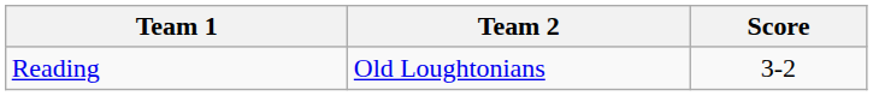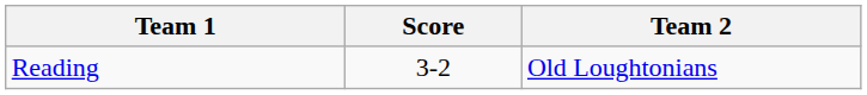columns swapped: Team 2 <-> Score
